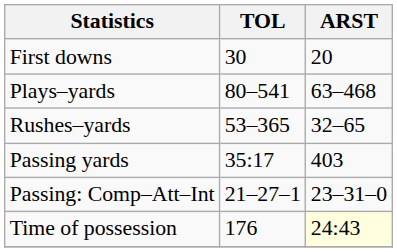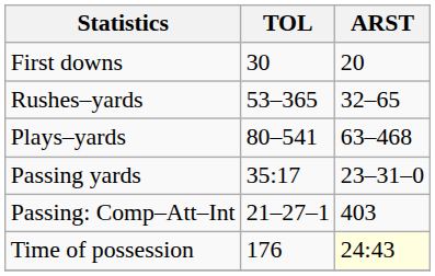rows swapped: Plays–yards <-> Rushes–yards
Passing yards | ARST: 403 -> 23–31–0
Passing: Comp–Att–Int | ARST: 23–31–0 -> 403
